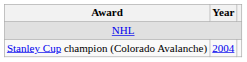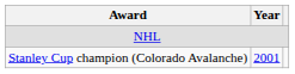Stanley Cup champion (Colorado Avalanche) | Year: 2004 -> 2001
